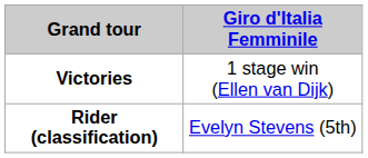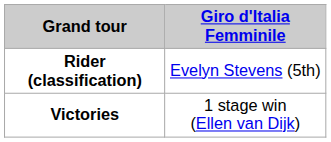rows swapped: Rider (classification) <-> Victories
